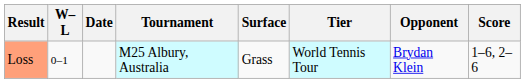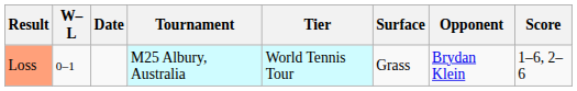columns swapped: Tier <-> Surface
